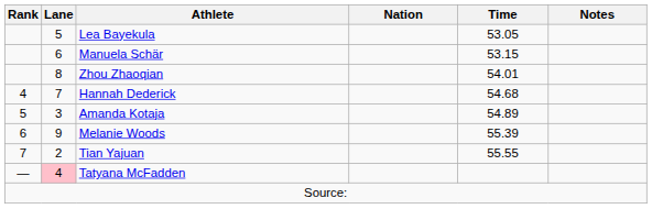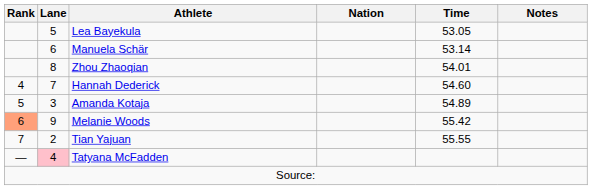Manuela Schär | Time: 53.15 -> 53.14
Hannah Dederick | Time: 54.68 -> 54.60
Melanie Woods | Rank: no background -> lightsalmon background
Melanie Woods | Time: 55.39 -> 55.42
